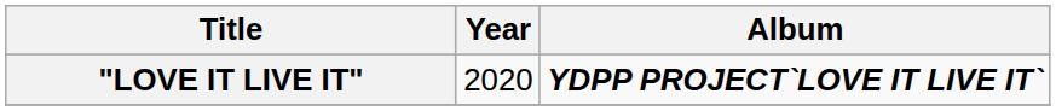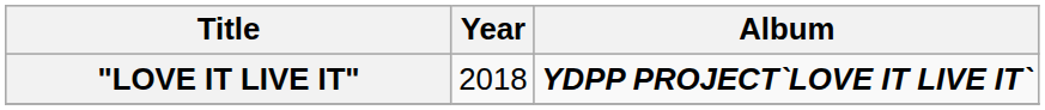"LOVE IT LIVE IT" | Year: 2020 -> 2018
